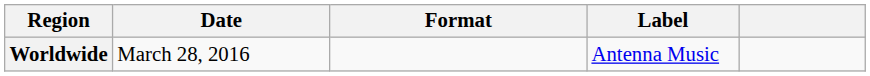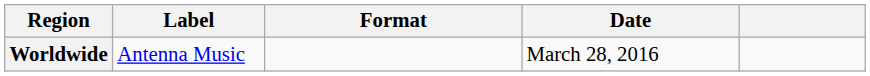columns swapped: Date <-> Label
